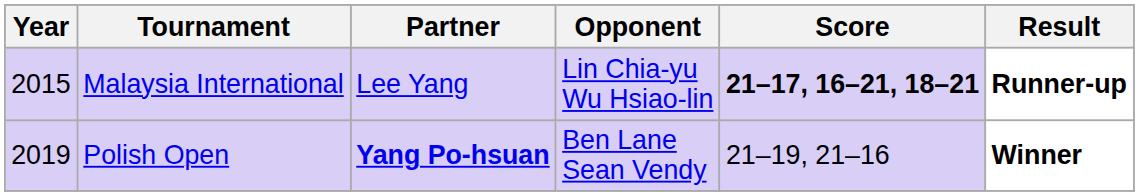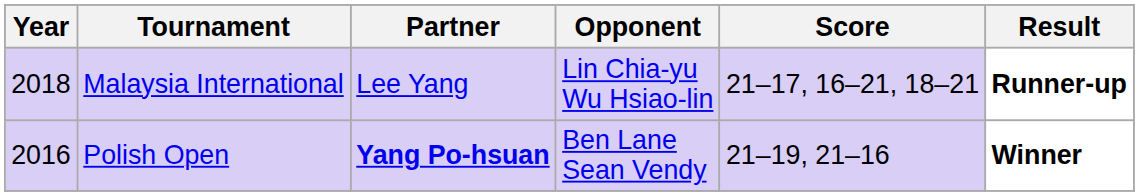Malaysia International | Year: 2015 -> 2018
Malaysia International | Score: bold -> normal
Polish Open | Year: 2019 -> 2016
